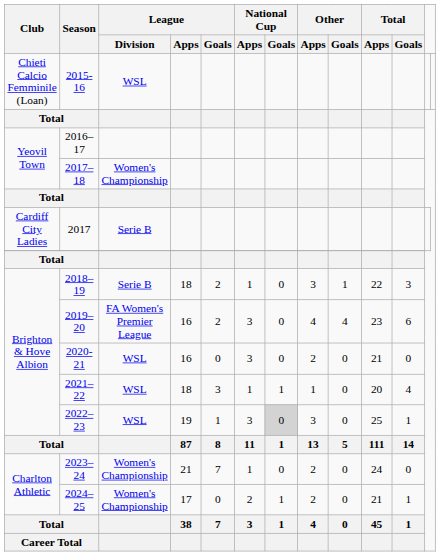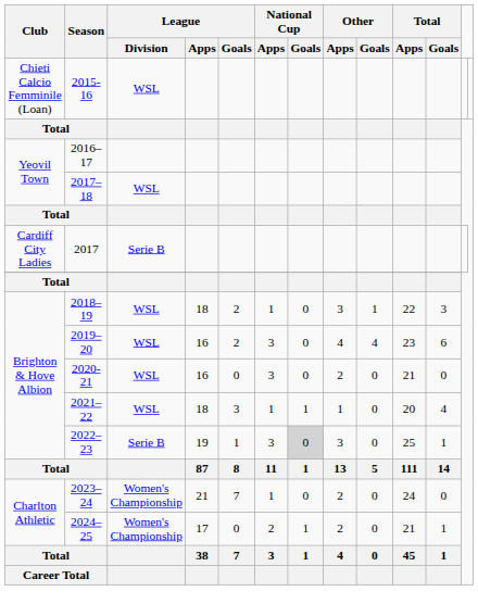2017–18 | League / Division: Women's Championship -> WSL
2018–19 | League / Division: Serie B -> WSL
2019–20 | League / Division: FA Women's Premier League -> WSL
2022–23 | League / Division: WSL -> Serie B
